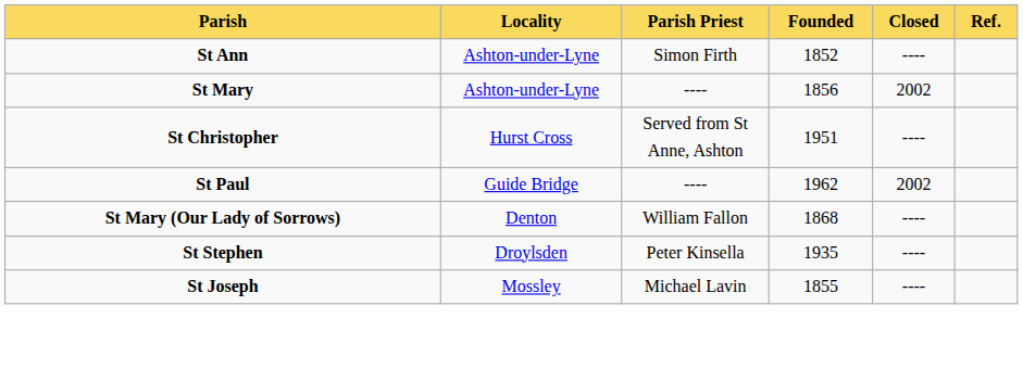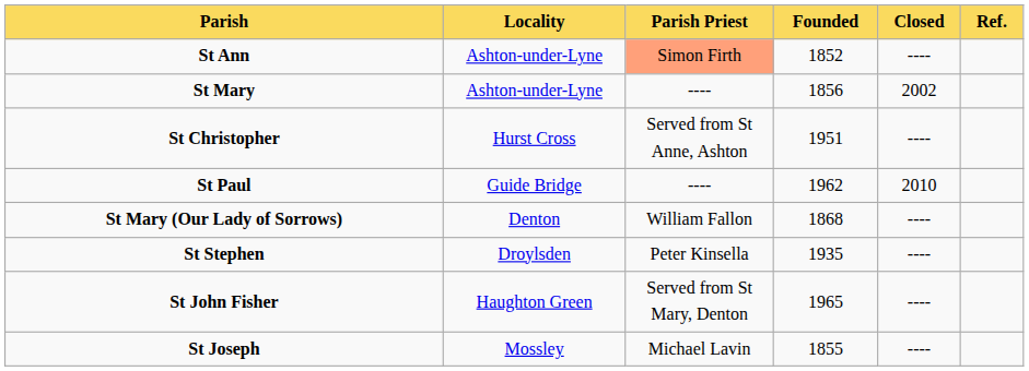St Ann | Parish Priest: no background -> lightsalmon background
St Paul | Closed: 2002 -> 2010
+ row: St John Fisher | Haughton Green | Served from St Mary, Denton | 1965 | ----
